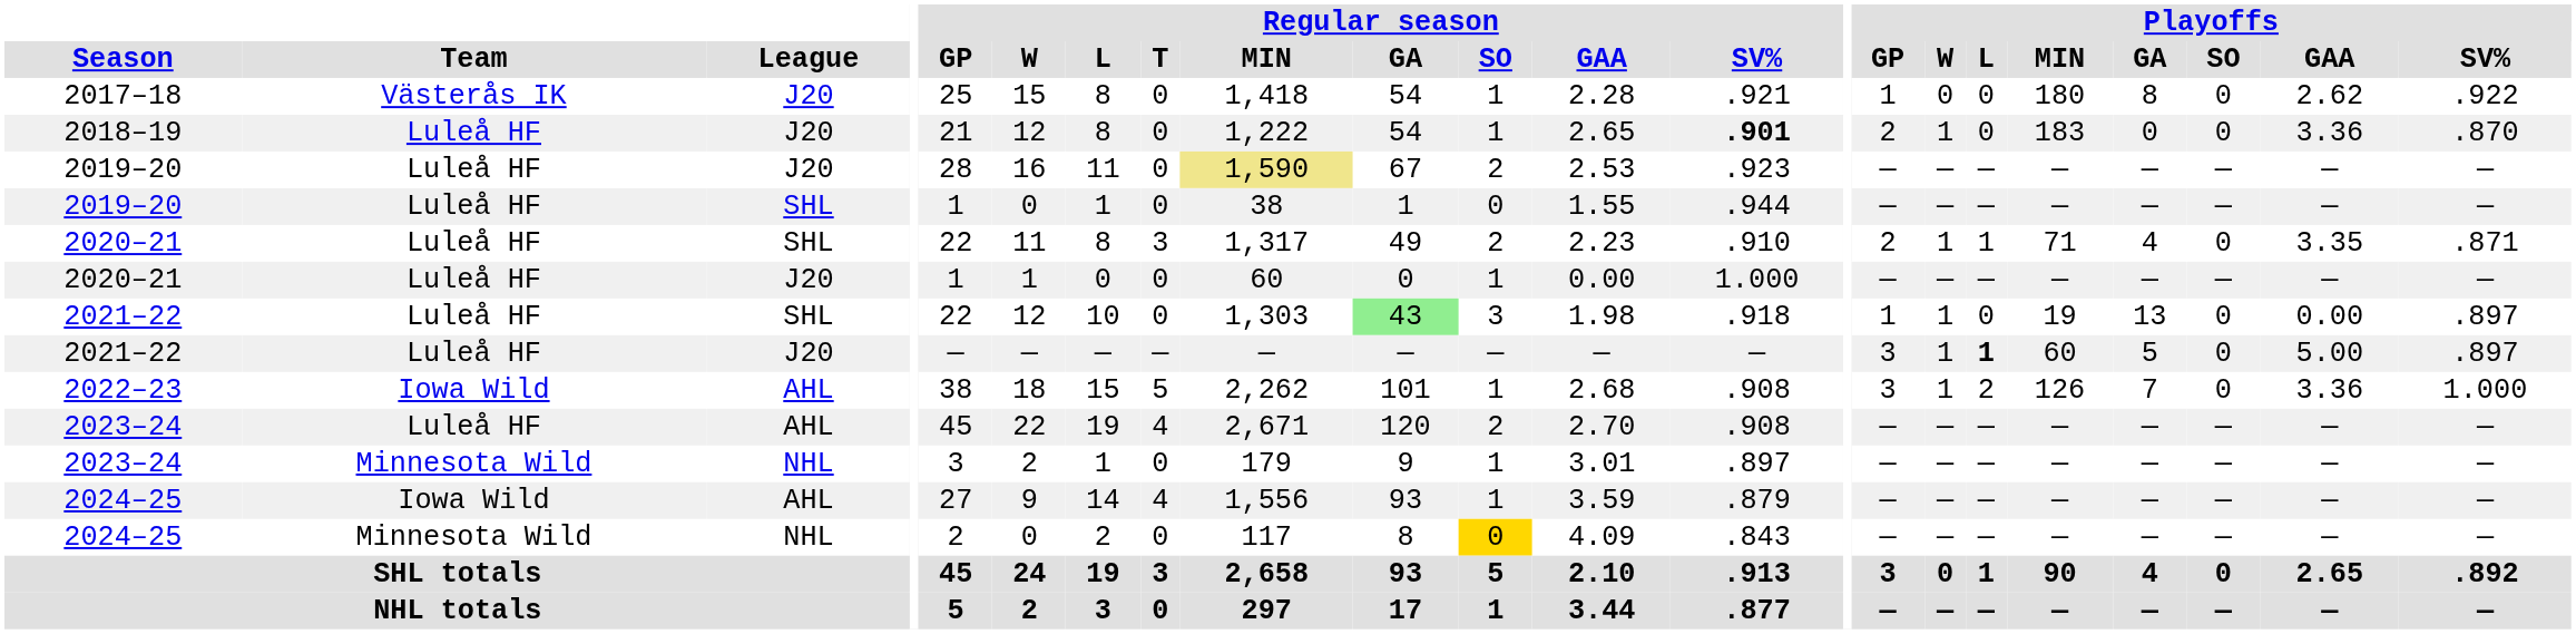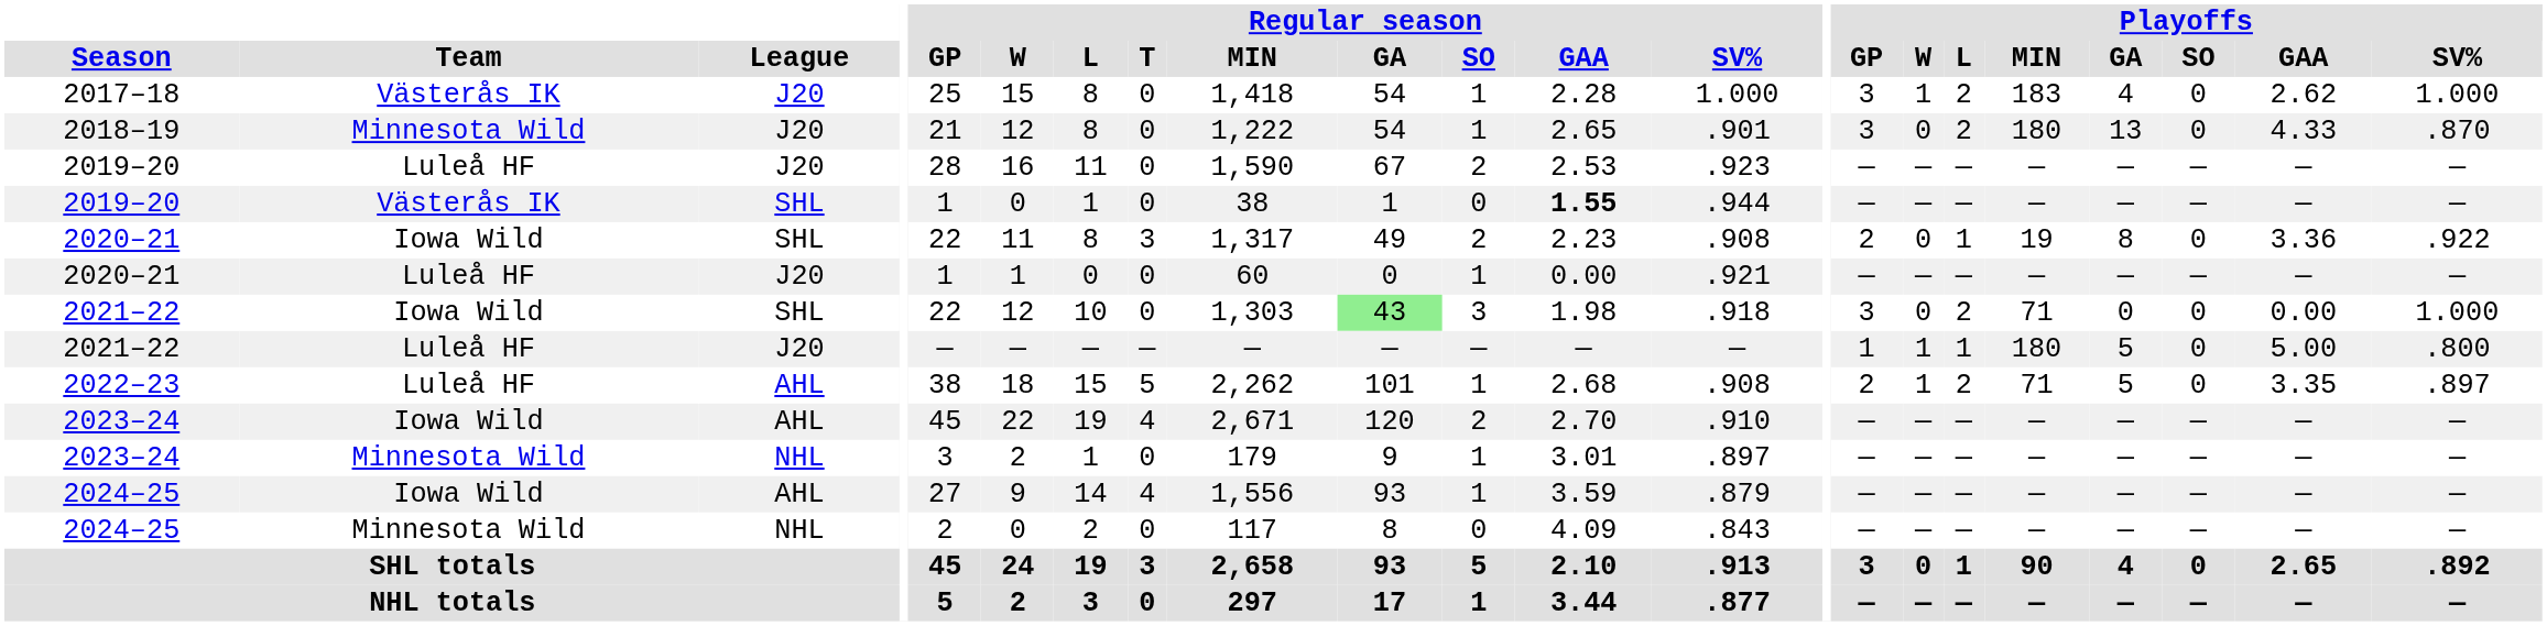2017–18 | Regular season / SV%: .921 -> 1.000
2017–18 | Playoffs / GP: 1 -> 3
2017–18 | Playoffs / W: 0 -> 1
2017–18 | Playoffs / L: 0 -> 2
2017–18 | Playoffs / MIN: 180 -> 183
2017–18 | Playoffs / GA: 8 -> 4
2017–18 | Playoffs / SV%: .922 -> 1.000
2018–19 | Team: Luleå HF -> Minnesota Wild
2018–19 | Regular season / SV%: bold -> normal
2018–19 | Playoffs / GP: 2 -> 3
2018–19 | Playoffs / W: 1 -> 0
2018–19 | Playoffs / L: 0 -> 2
2018–19 | Playoffs / MIN: 183 -> 180
2018–19 | Playoffs / GA: 0 -> 13
2018–19 | Playoffs / GAA: 3.36 -> 4.33
2019–20 / J20 | Regular season / MIN: khaki background -> no background
2019–20 / SHL | Team: Luleå HF -> Västerås IK
2019–20 / SHL | Regular season / GAA: normal -> bold
2020–21 / SHL | Team: Luleå HF -> Iowa Wild
2020–21 / SHL | Regular season / SV%: .910 -> .908
2020–21 / SHL | Playoffs / W: 1 -> 0
2020–21 / SHL | Playoffs / MIN: 71 -> 19
2020–21 / SHL | Playoffs / GA: 4 -> 8
2020–21 / SHL | Playoffs / GAA: 3.35 -> 3.36
2020–21 / SHL | Playoffs / SV%: .871 -> .922
2020–21 / J20 | Regular season / SV%: 1.000 -> .921
2021–22 / SHL | Team: Luleå HF -> Iowa Wild
2021–22 / SHL | Playoffs / GP: 1 -> 3
2021–22 / SHL | Playoffs / W: 1 -> 0
2021–22 / SHL | Playoffs / L: 0 -> 2
2021–22 / SHL | Playoffs / MIN: 19 -> 71
2021–22 / SHL | Playoffs / GA: 13 -> 0
2021–22 / SHL | Playoffs / SV%: .897 -> 1.000
2021–22 / J20 | Playoffs / GP: 3 -> 1
2021–22 / J20 | Playoffs / L: bold -> normal
2021–22 / J20 | Playoffs / MIN: 60 -> 180
2021–22 / J20 | Playoffs / SV%: .897 -> .800
2022–23 | Team: Iowa Wild -> Luleå HF
2022–23 | Playoffs / GP: 3 -> 2
2022–23 | Playoffs / MIN: 126 -> 71
2022–23 | Playoffs / GA: 7 -> 5
2022–23 | Playoffs / GAA: 3.36 -> 3.35
2022–23 | Playoffs / SV%: 1.000 -> .897
2023–24 / AHL | Team: Luleå HF -> Iowa Wild
2023–24 / AHL | Regular season / SV%: .908 -> .910
2024–25 / NHL | Regular season / SO: gold background -> no background
